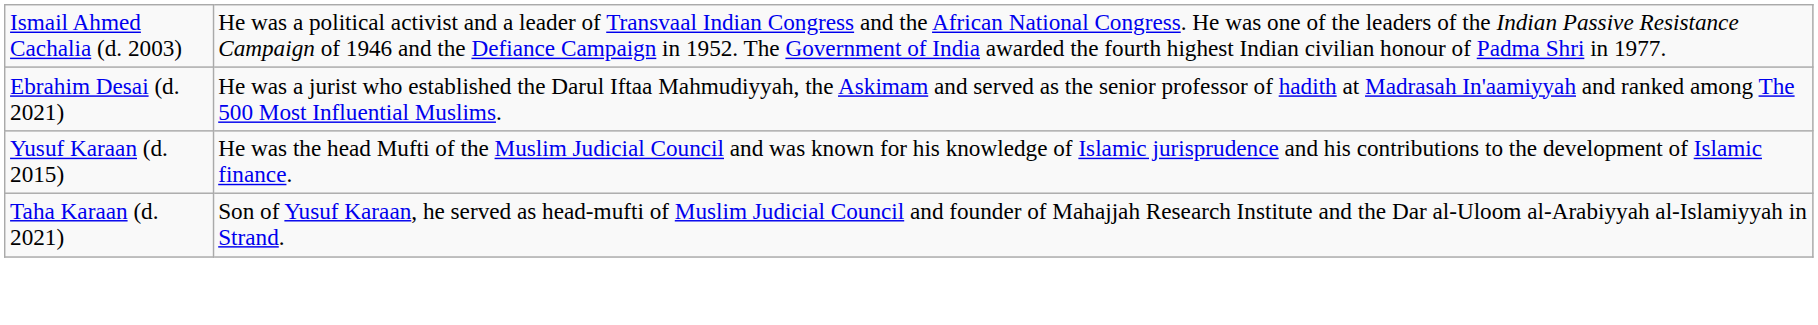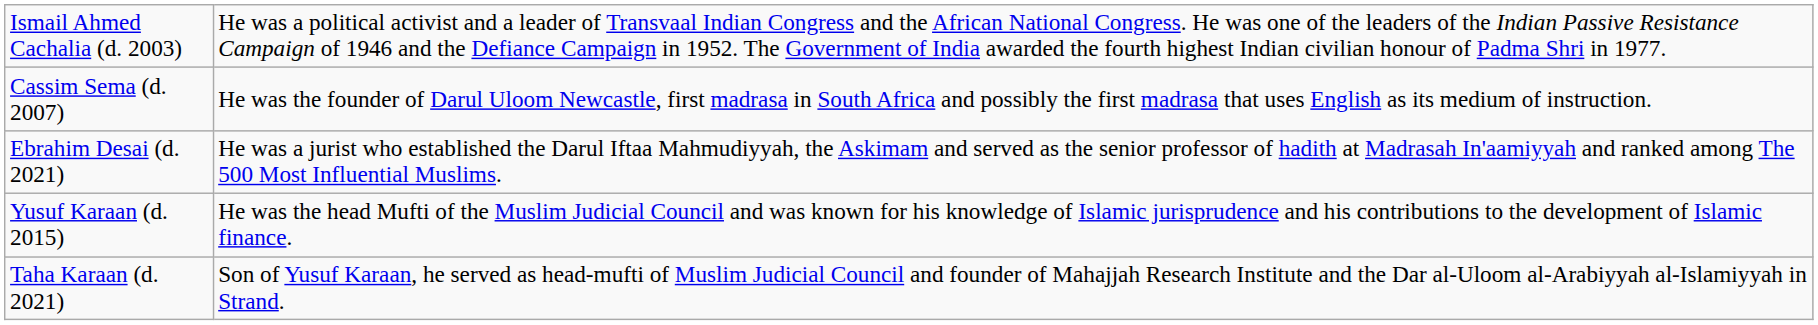+ row: Cassim Sema (d. 2007) | He was the founder of Darul Uloom Newcastle, first madrasa in South Africa and possibly the first madrasa that uses English as its medium of instruction.
